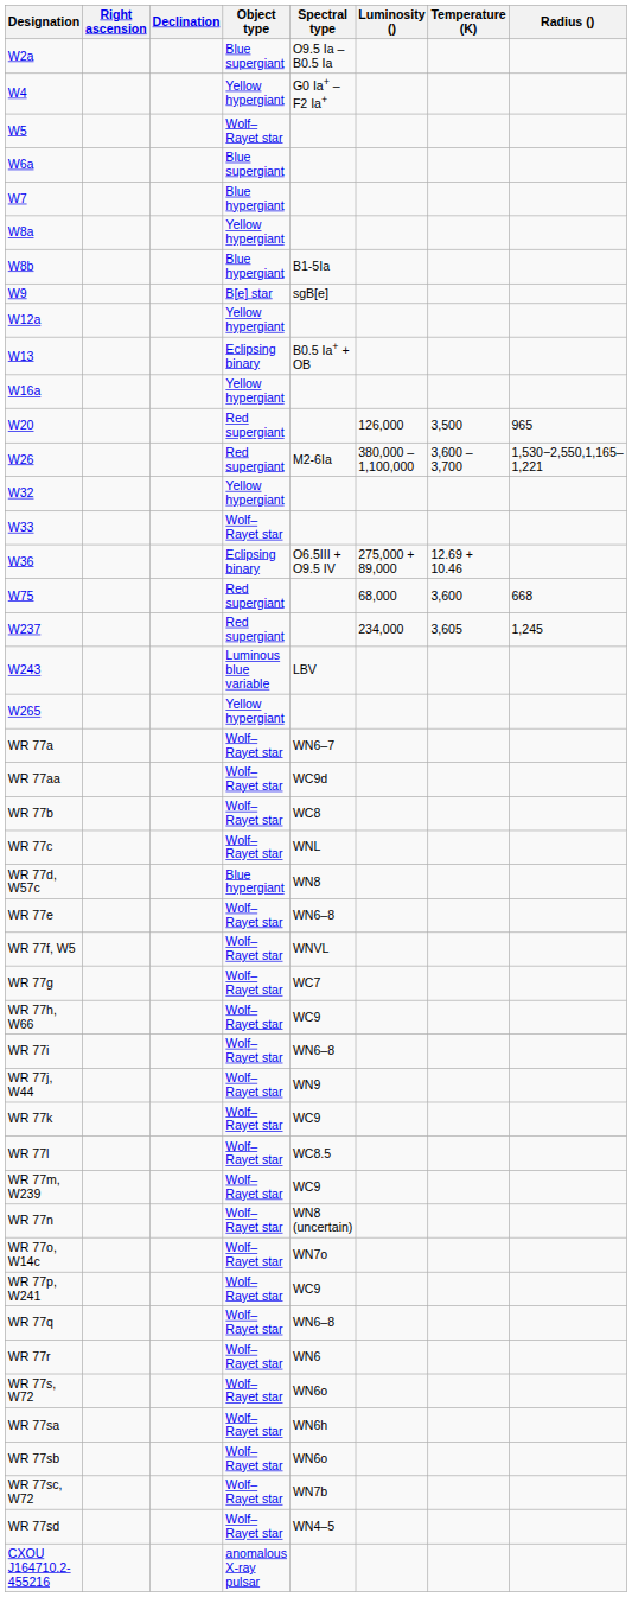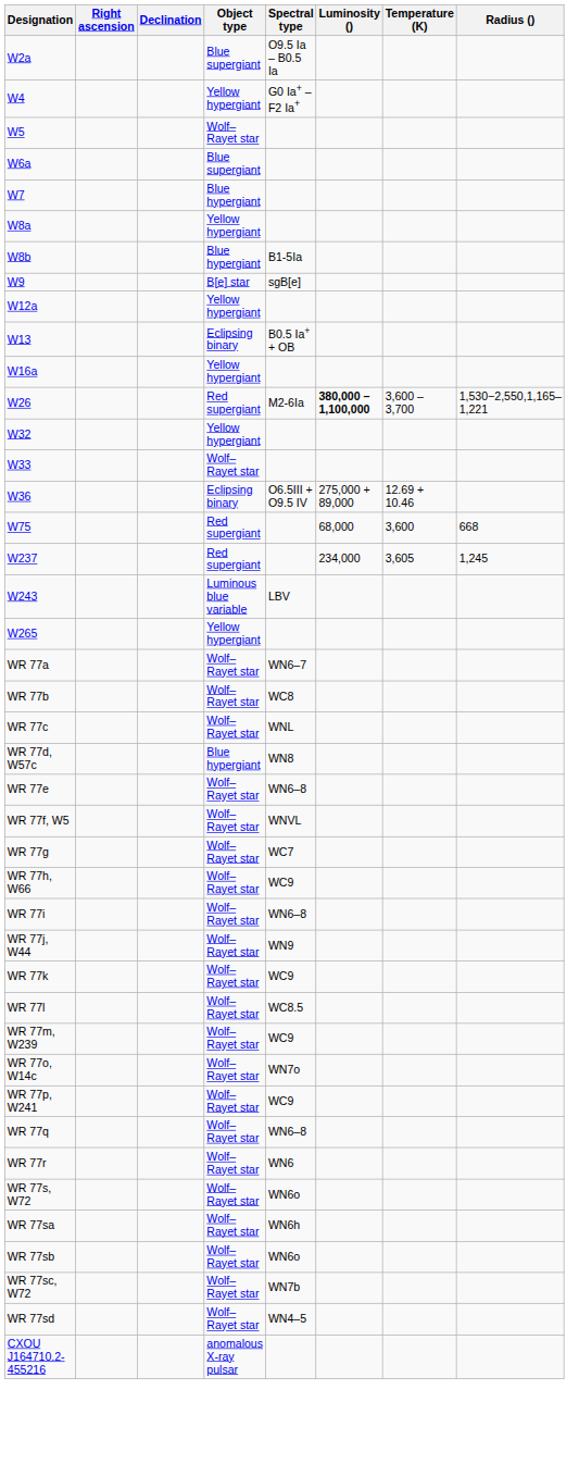- row: W20 | Red supergiant | 126,000 | 3,500 | 965
W26 | Luminosity (): normal -> bold
- row: WR 77aa | Wolf–Rayet star | WC9d
- row: WR 77n | Wolf–Rayet star | WN8 (uncertain)
